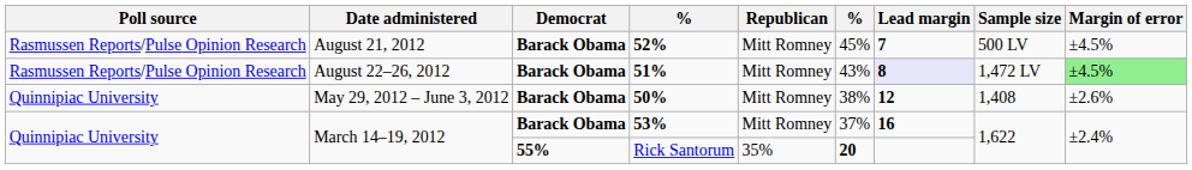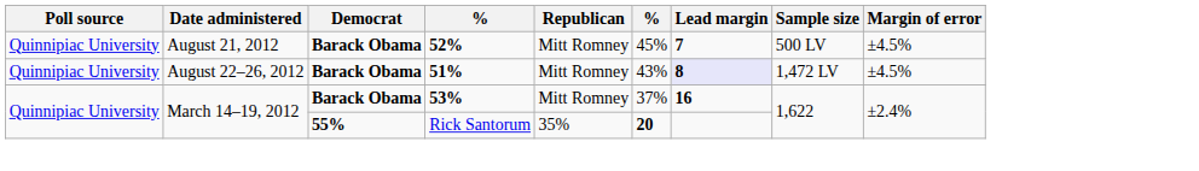52% | Poll source: Rasmussen Reports/Pulse Opinion Research -> Quinnipiac University
51% | Poll source: Rasmussen Reports/Pulse Opinion Research -> Quinnipiac University
51% | Margin of error: lightgreen background -> no background
- row: Quinnipiac University | May 29, 2012 – June 3, 2012 | Barack Obama | 50% | Mitt Romney | 38% | 12 | 1,408 | ±2.6%
